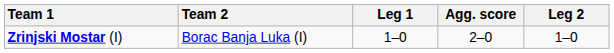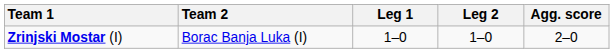columns swapped: Leg 2 <-> Agg. score
